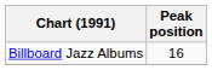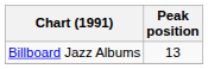Billboard Jazz Albums | Peak position: 16 -> 13
